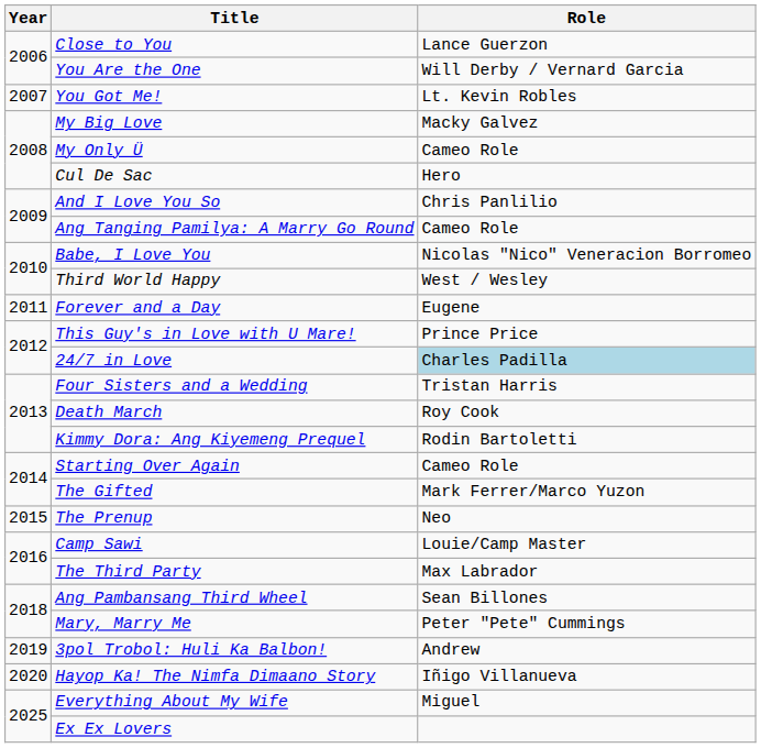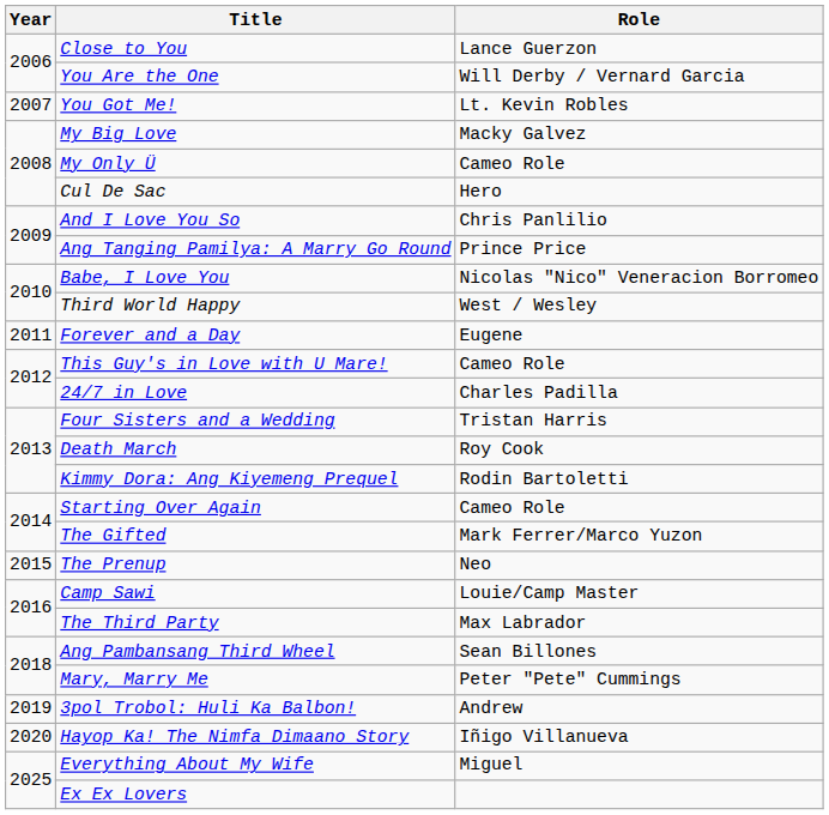Ang Tanging Pamilya: A Marry Go Round | Role: Cameo Role -> Prince Price
This Guy's in Love with U Mare! | Role: Prince Price -> Cameo Role
24/7 in Love | Role: lightblue background -> no background
